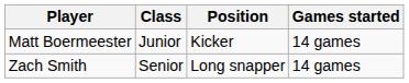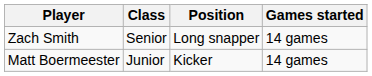rows swapped: Matt Boermeester <-> Zach Smith
